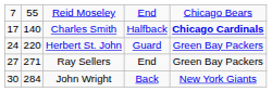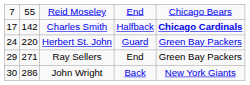Charles Smith | column 2: 140 -> 142
Ray Sellers | column 1: 27 -> 29
John Wright | column 2: 284 -> 286
